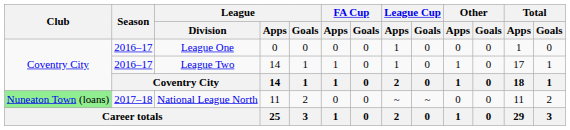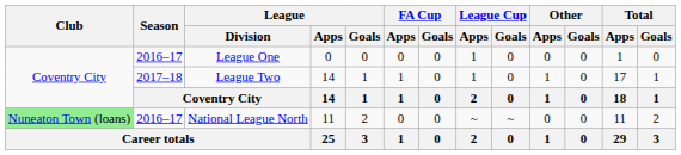League Two | Season: 2016–17 -> 2017–18
National League North | Season: 2017–18 -> 2016–17
